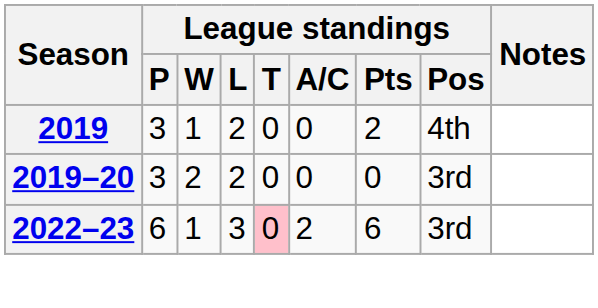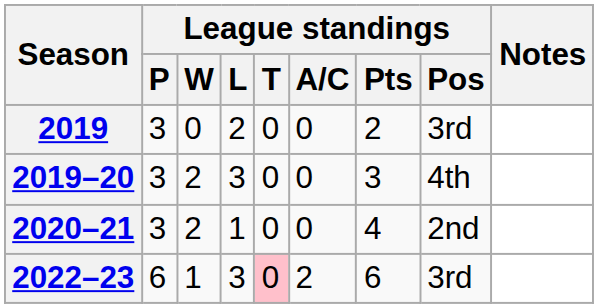2019 | League standings / W: 1 -> 0
2019 | League standings / Pos: 4th -> 3rd
2019–20 | League standings / L: 2 -> 3
2019–20 | League standings / Pts: 0 -> 3
2019–20 | League standings / Pos: 3rd -> 4th
+ row: 2020–21 | 3 | 2 | 1 | 0 | 0 | 4 | 2nd
